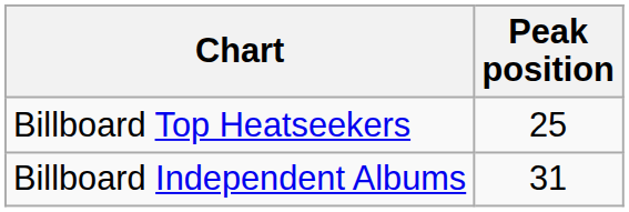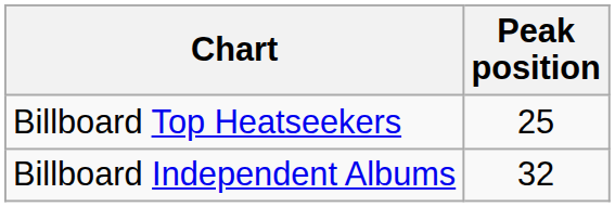Billboard Independent Albums | Peak position: 31 -> 32
